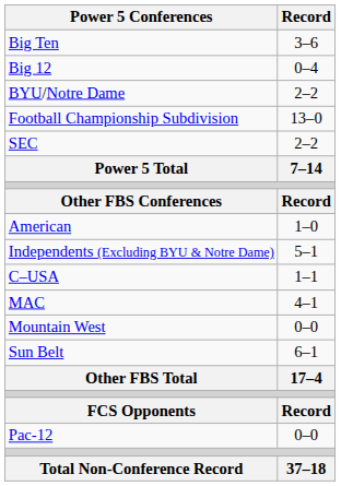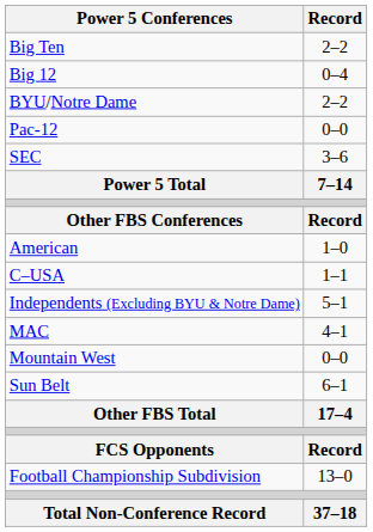Big Ten | Record: 3–6 -> 2–2
rows swapped: Pac-12 <-> Football Championship Subdivision
SEC | Record: 2–2 -> 3–6
rows swapped: C–USA <-> Independents (Excluding BYU & Notre Dame)
